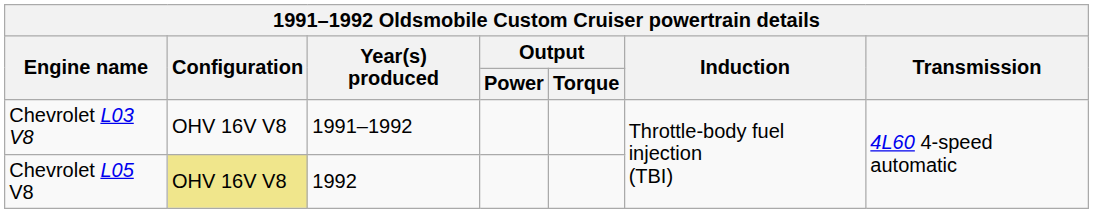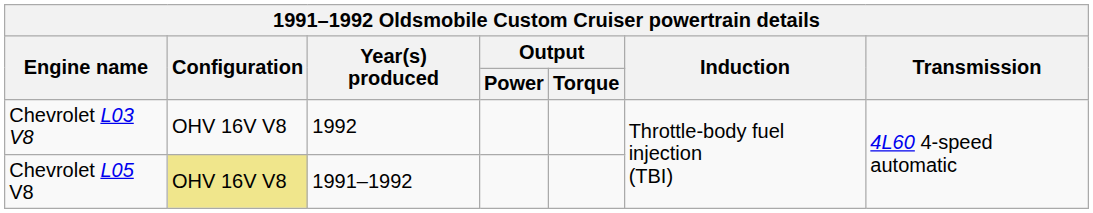Chevrolet L03 V8 | Year(s) produced: 1991–1992 -> 1992
Chevrolet L05 V8 | Year(s) produced: 1992 -> 1991–1992
